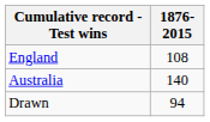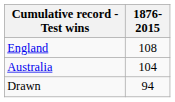Australia | 1876-2015: 140 -> 104
